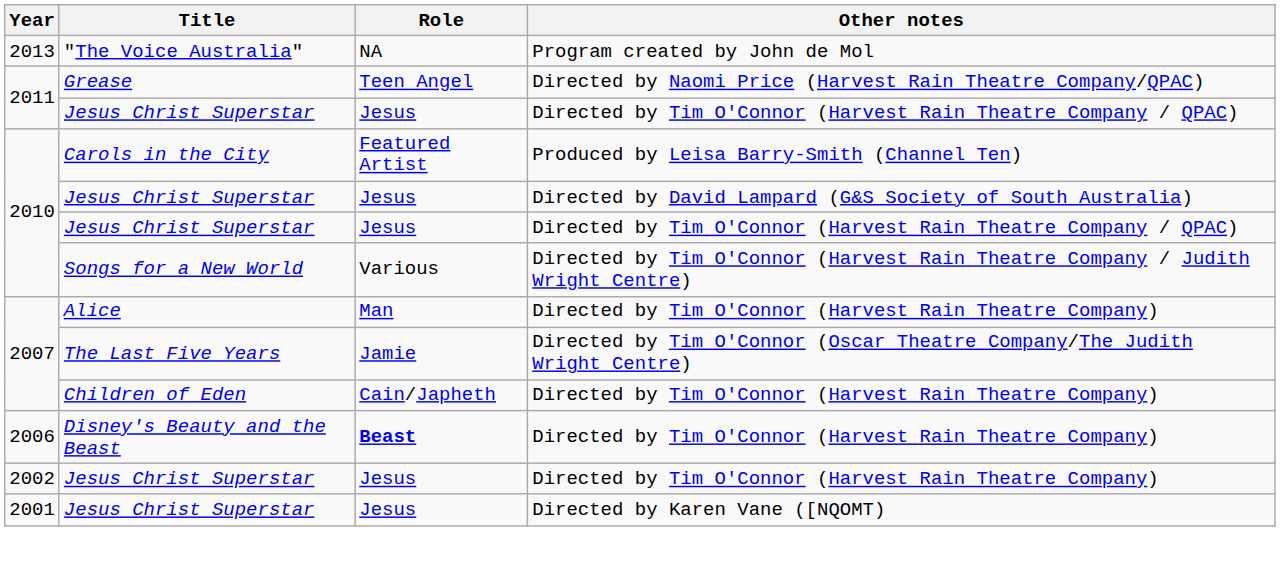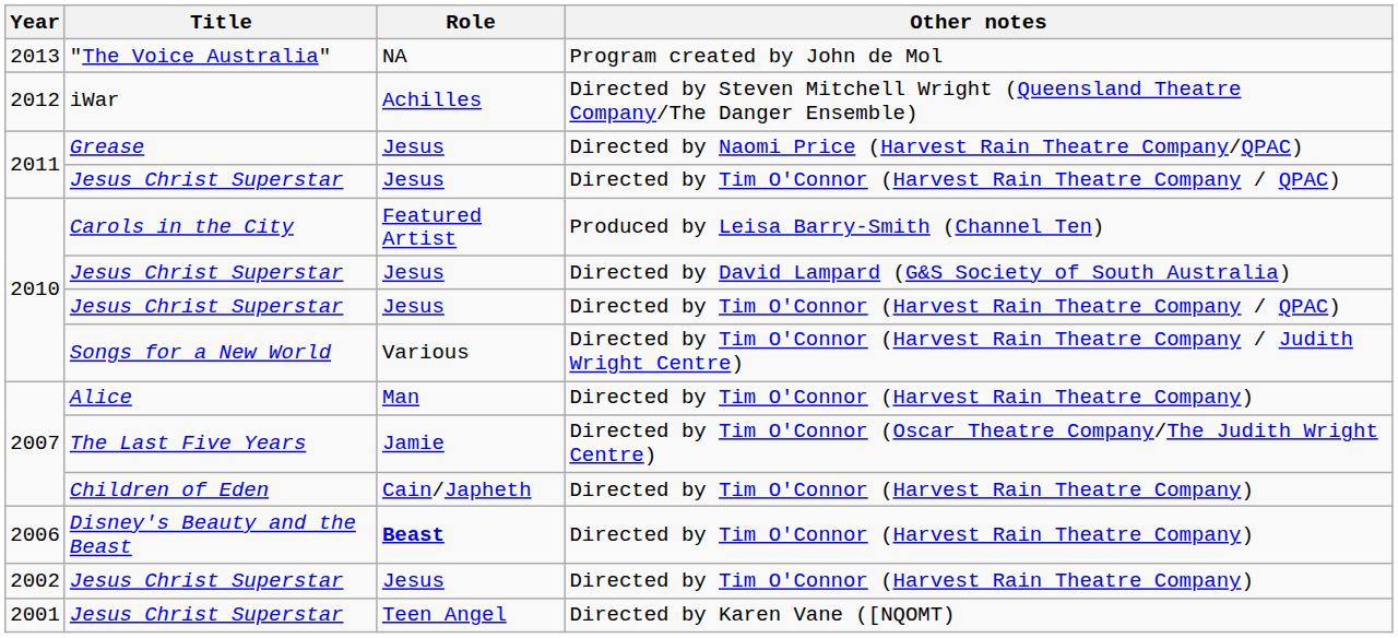+ row: 2012 | iWar | Achilles | Directed by Steven Mitchell Wright (Queensland Theatre Company/The Danger Ensemble)
Grease | Role: Teen Angel -> Jesus
Jesus Christ Superstar / Directed by Karen Vane ([NQOMT) | Role: Jesus -> Teen Angel
